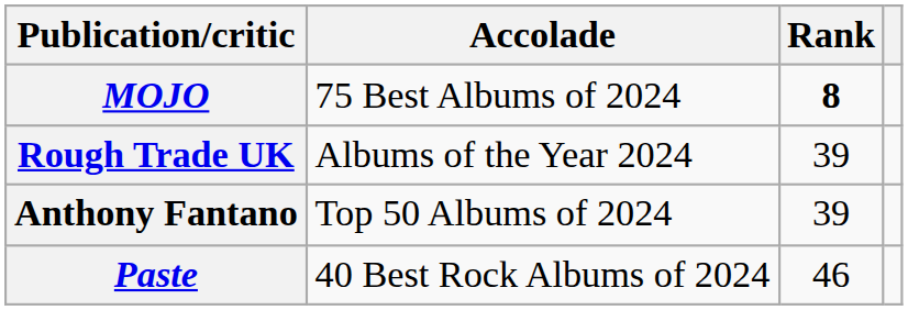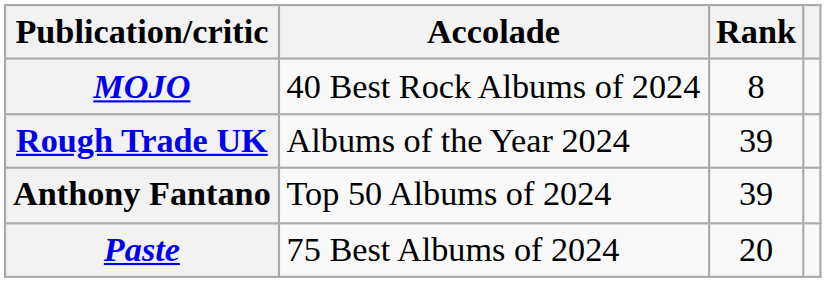MOJO | Accolade: 75 Best Albums of 2024 -> 40 Best Rock Albums of 2024
MOJO | Rank: bold -> normal
Paste | Accolade: 40 Best Rock Albums of 2024 -> 75 Best Albums of 2024
Paste | Rank: 46 -> 20
